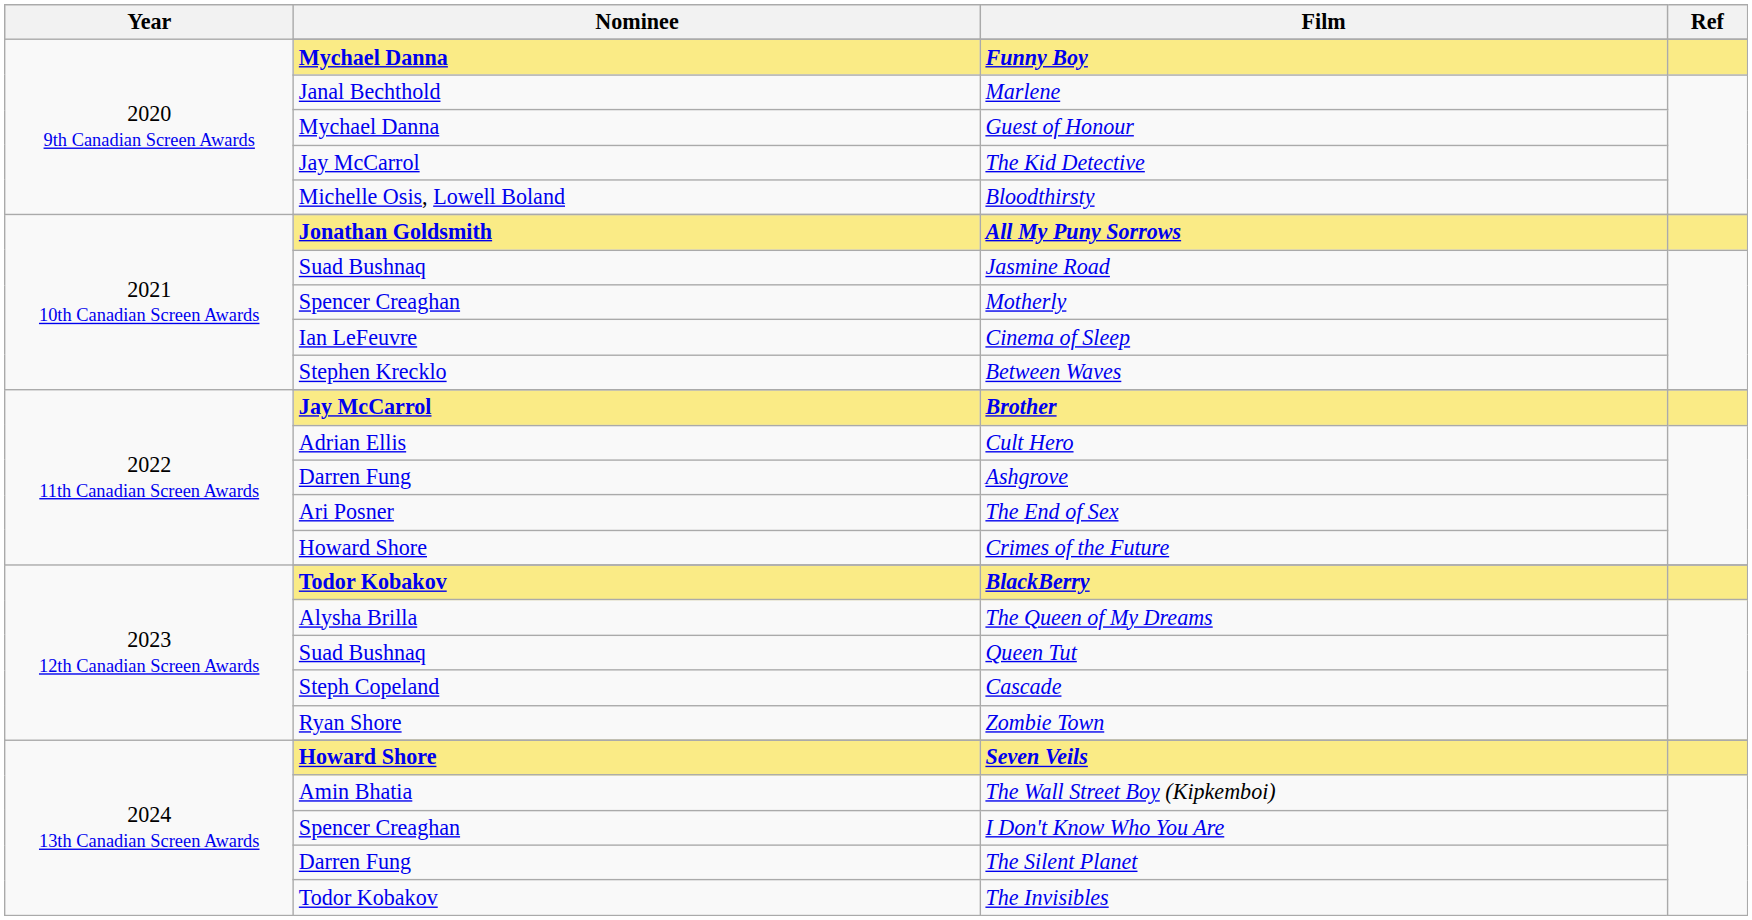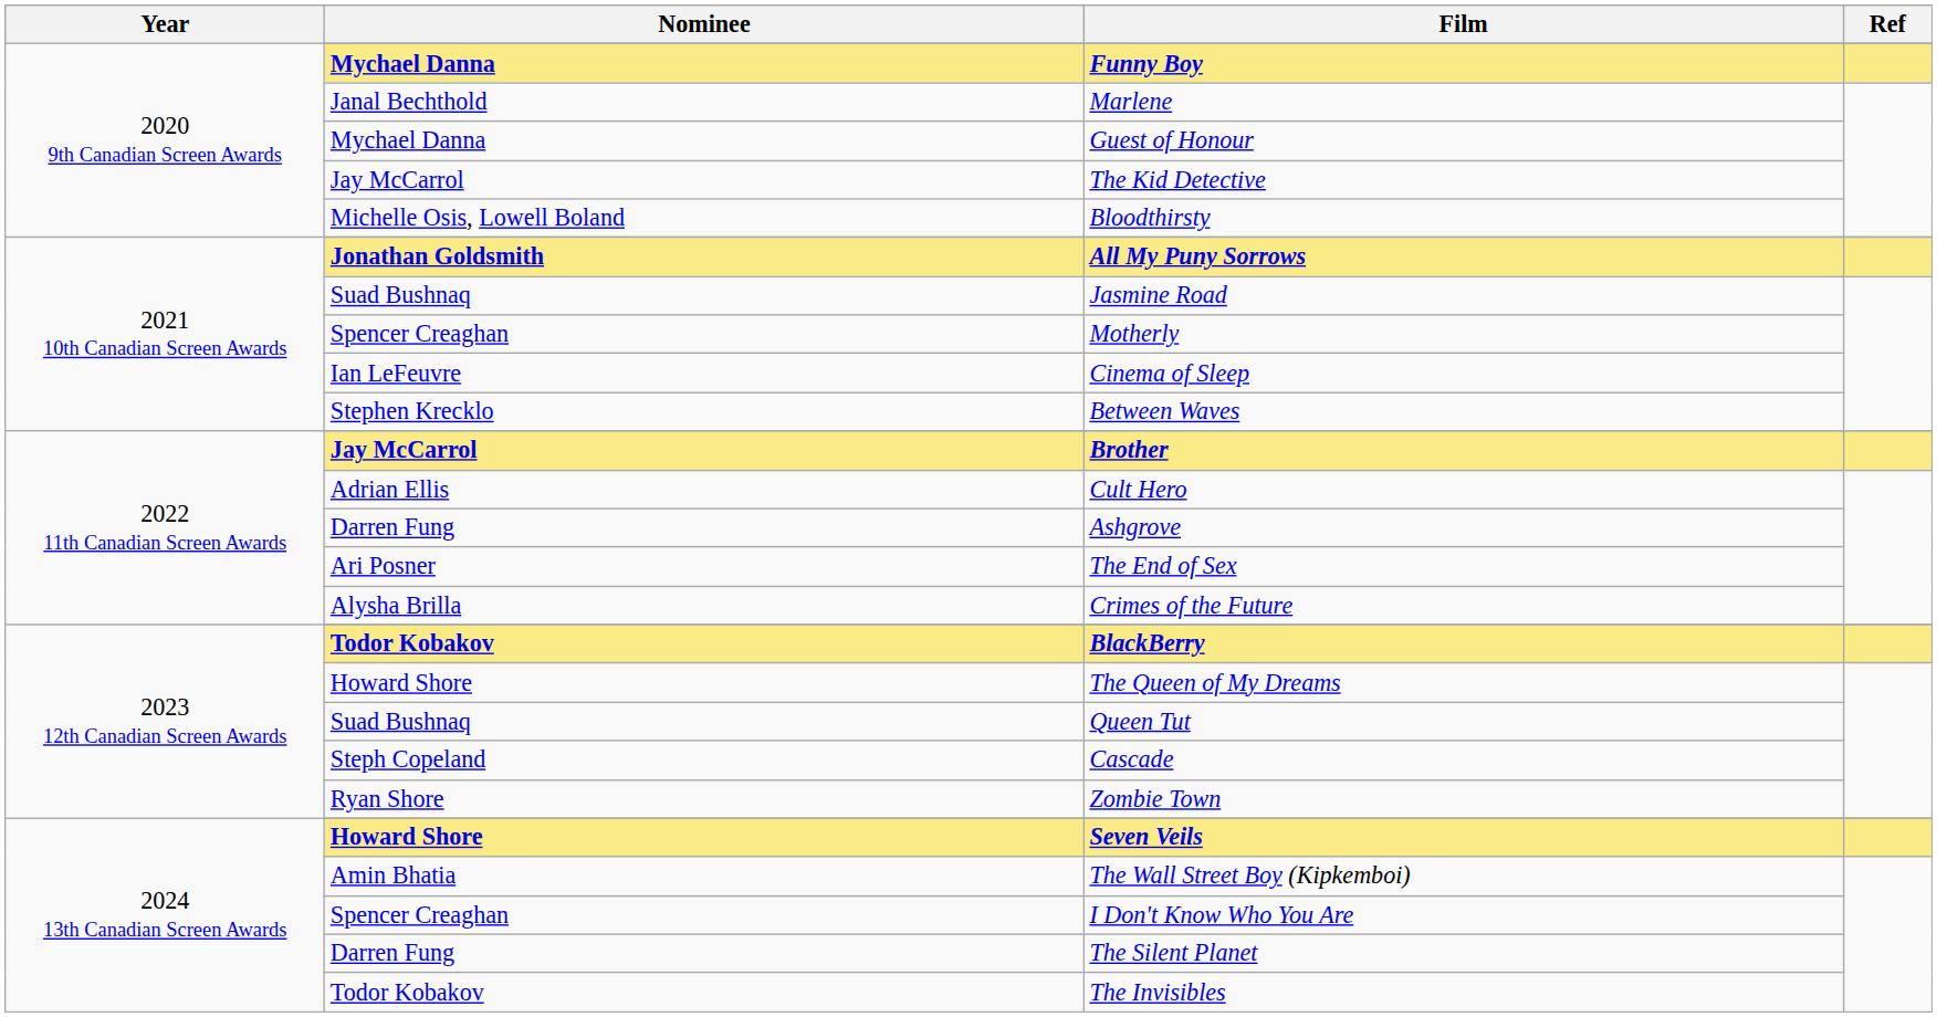Crimes of the Future | Nominee: Howard Shore -> Alysha Brilla
The Queen of My Dreams | Nominee: Alysha Brilla -> Howard Shore
